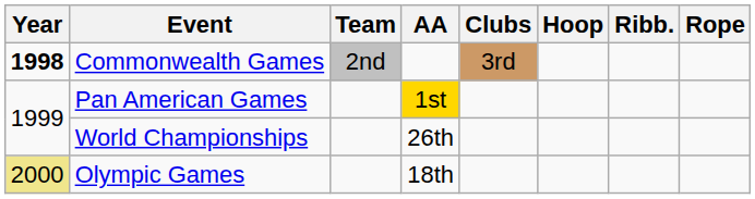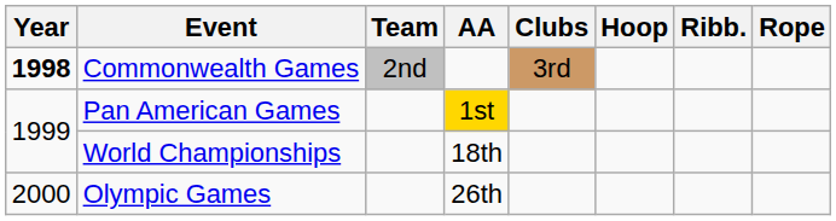World Championships | AA: 26th -> 18th
Olympic Games | Year: khaki background -> no background
Olympic Games | AA: 18th -> 26th
